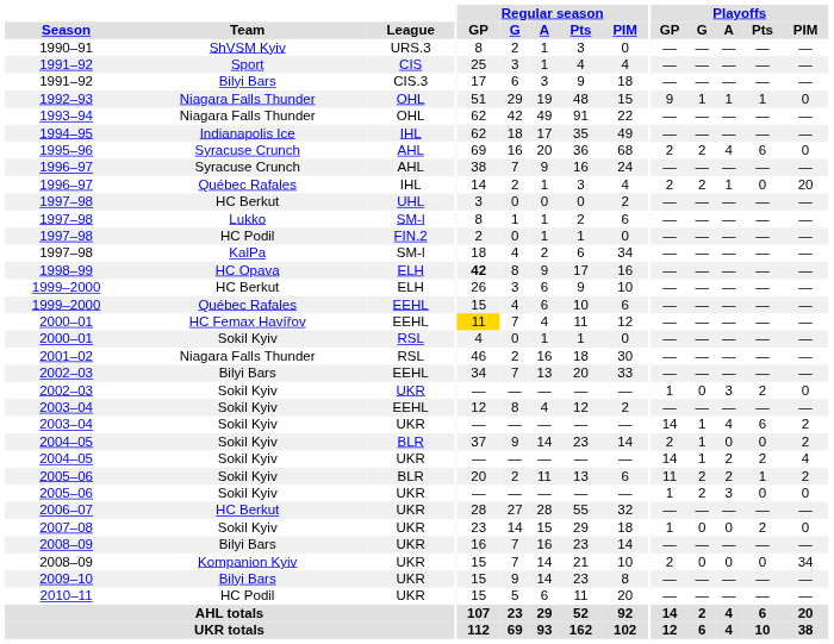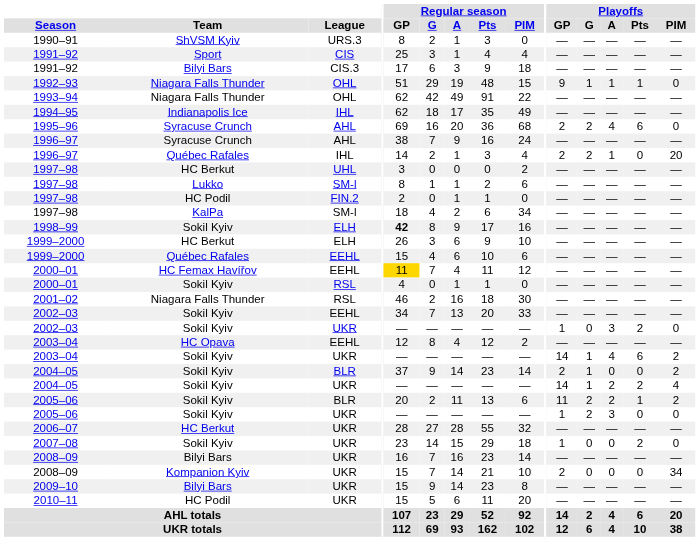1998–99 | Team: HC Opava -> Sokil Kyiv
2002–03 / EEHL | Team: Bilyi Bars -> Sokil Kyiv
2003–04 / EEHL | Team: Sokil Kyiv -> HC Opava
